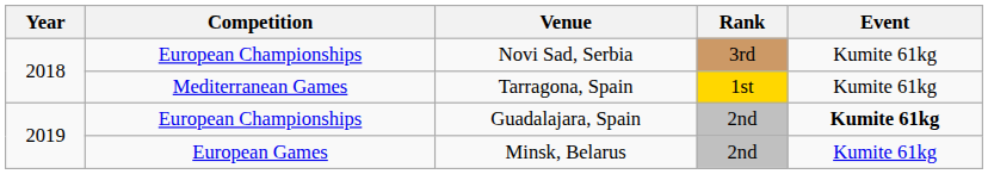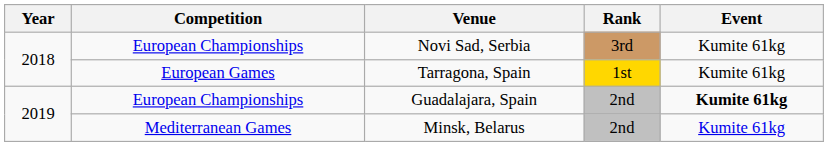Tarragona, Spain | Competition: Mediterranean Games -> European Games
Minsk, Belarus | Competition: European Games -> Mediterranean Games
